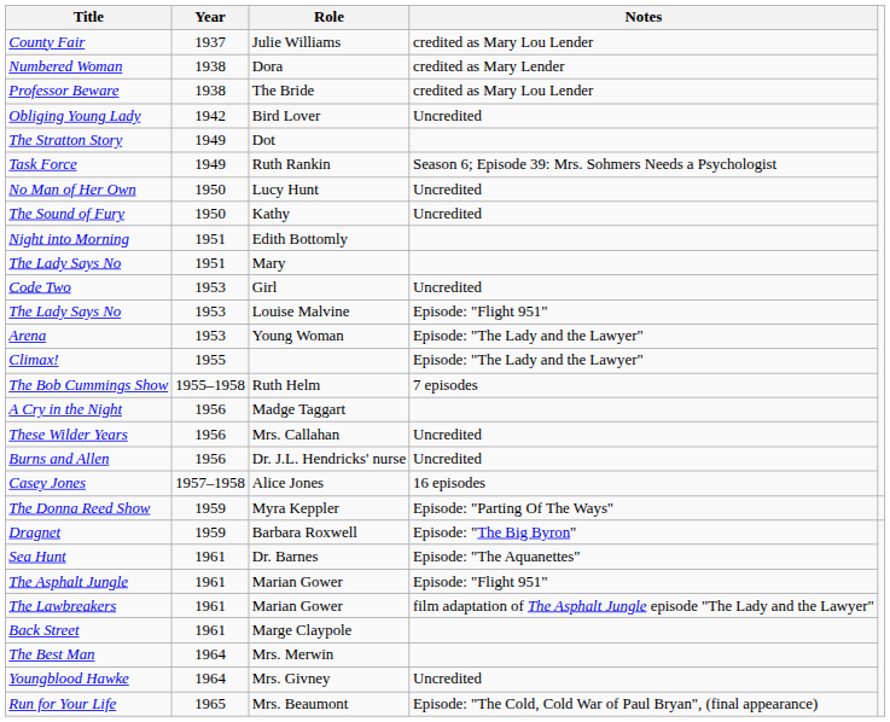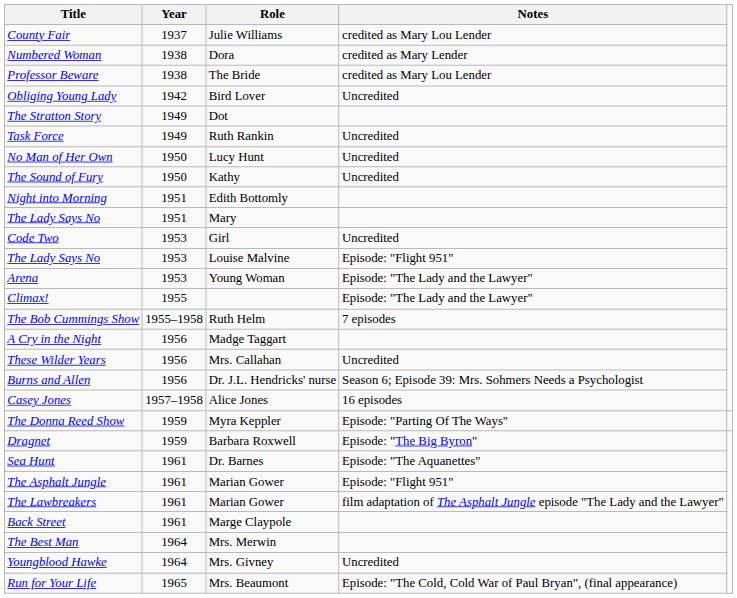Task Force | Notes: Season 6; Episode 39: Mrs. Sohmers Needs a Psychologist -> Uncredited
Burns and Allen | Notes: Uncredited -> Season 6; Episode 39: Mrs. Sohmers Needs a Psychologist
